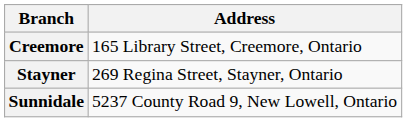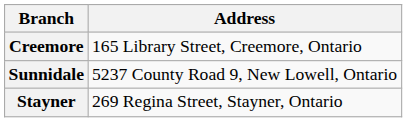rows swapped: Stayner <-> Sunnidale
